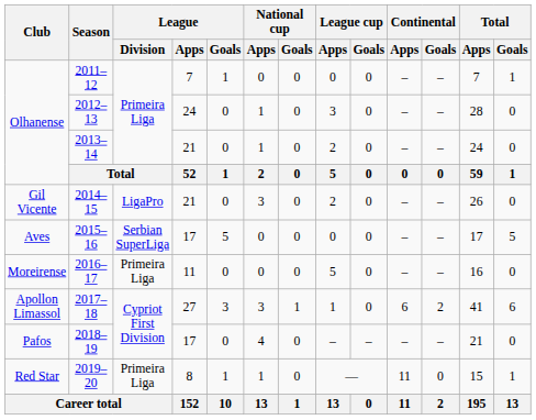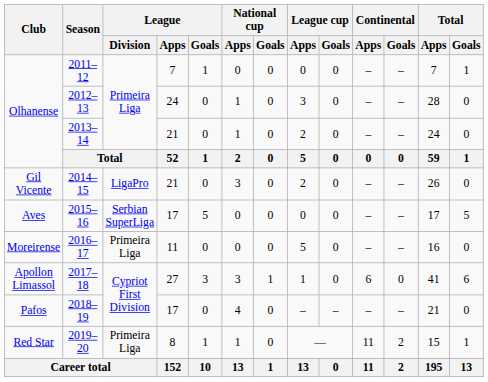2017–18 | Continental / Goals: 2 -> 0
2019–20 | Continental / Goals: 0 -> 2
